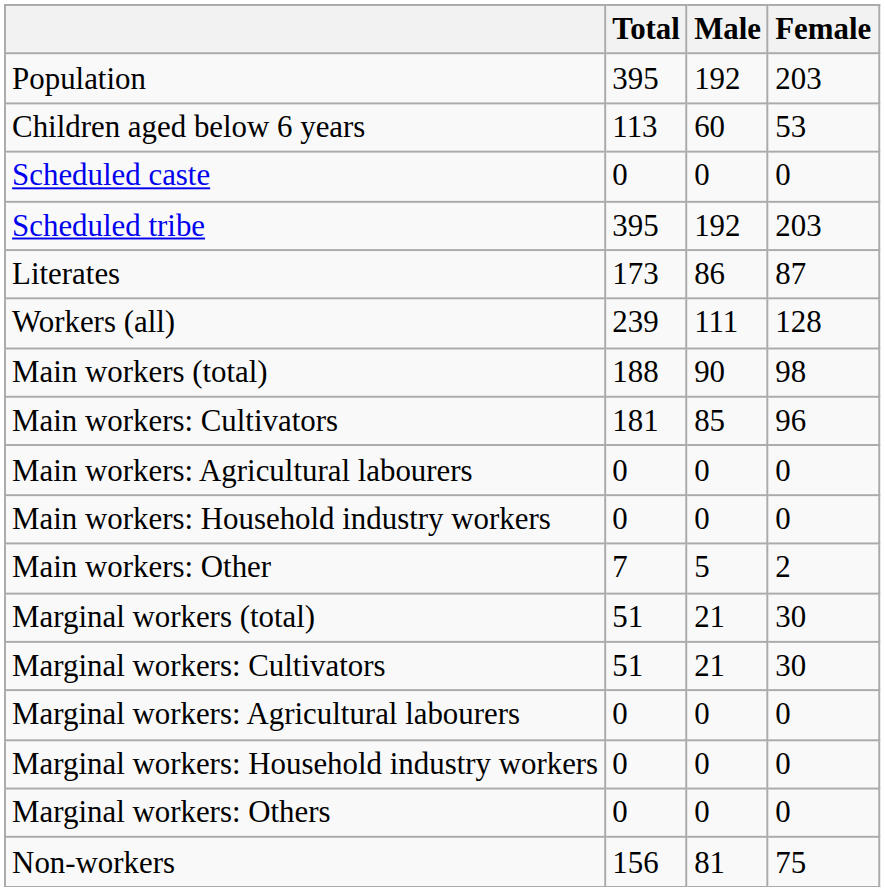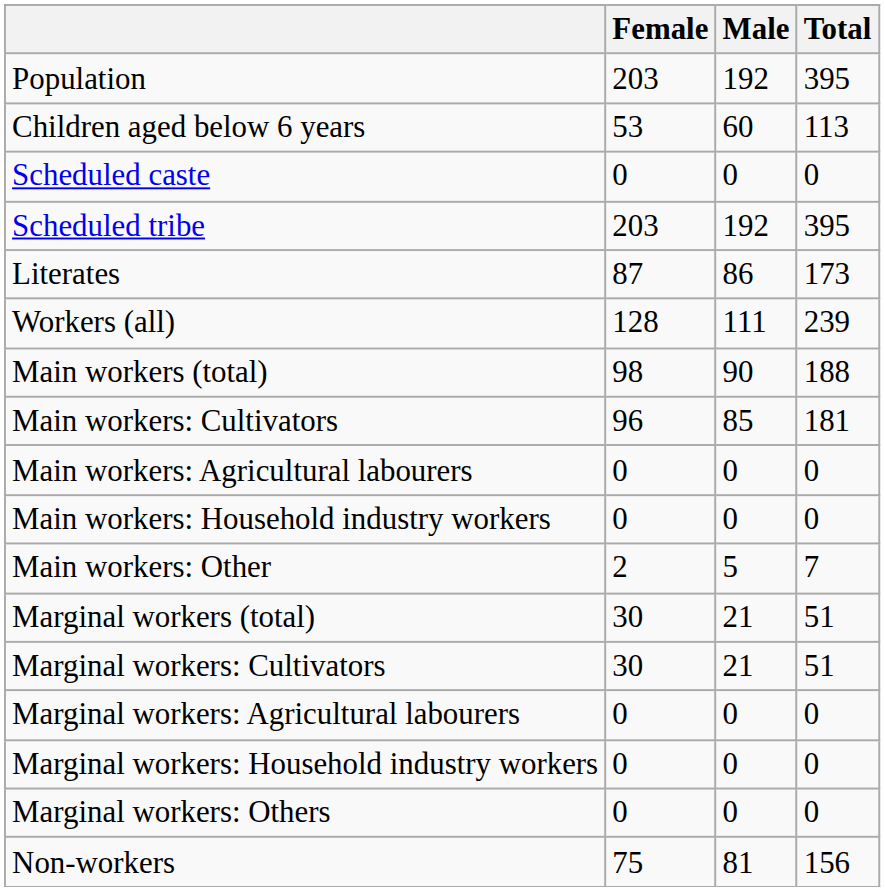columns swapped: Total <-> Female
